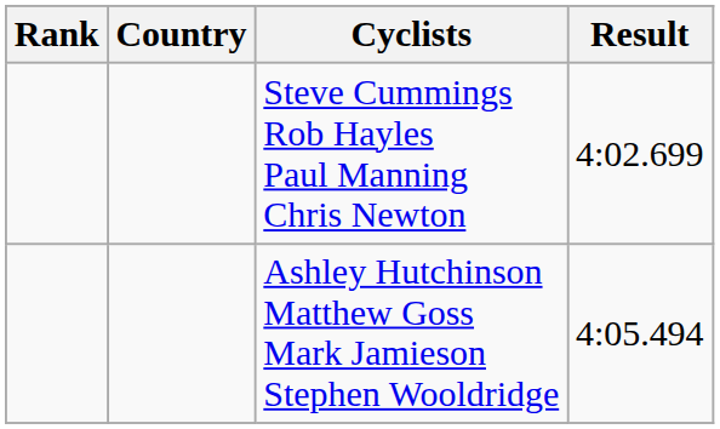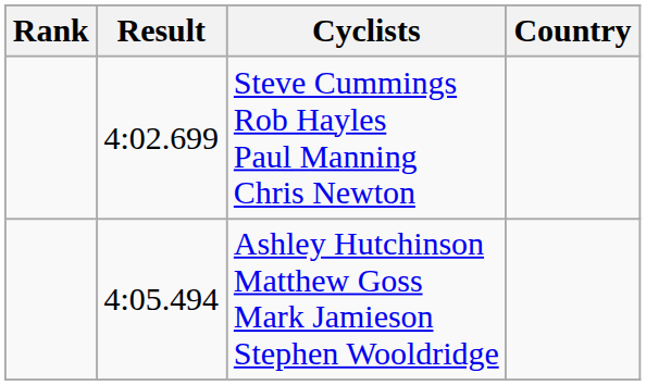columns swapped: Country <-> Result
